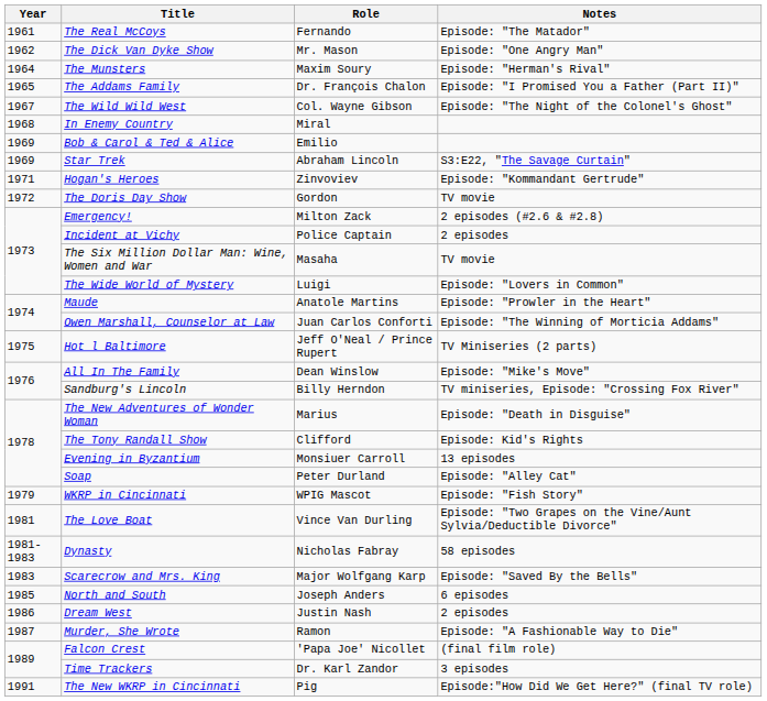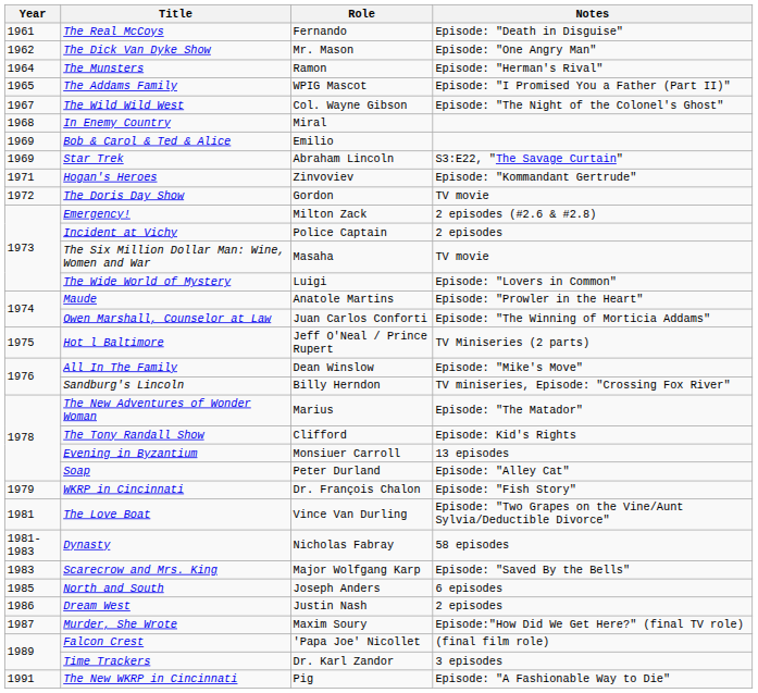The Real McCoys | Notes: Episode: "The Matador" -> Episode: "Death in Disguise"
The Munsters | Role: Maxim Soury -> Ramon
The Addams Family | Role: Dr. François Chalon -> WPIG Mascot
The New Adventures of Wonder Woman | Notes: Episode: "Death in Disguise" -> Episode: "The Matador"
WKRP in Cincinnati | Role: WPIG Mascot -> Dr. François Chalon
Murder, She Wrote | Role: Ramon -> Maxim Soury
Murder, She Wrote | Notes: Episode: "A Fashionable Way to Die" -> Episode:"How Did We Get Here?" (final TV role)
The New WKRP in Cincinnati | Notes: Episode:"How Did We Get Here?" (final TV role) -> Episode: "A Fashionable Way to Die"
